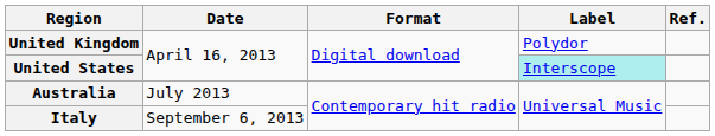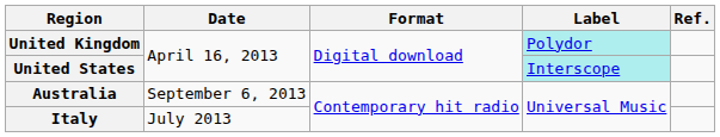United Kingdom | Label: no background -> paleturquoise background
Australia | Date: July 2013 -> September 6, 2013
Italy | Date: September 6, 2013 -> July 2013
